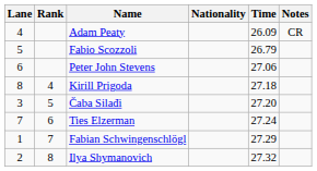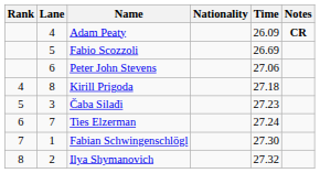columns swapped: Rank <-> Lane
Adam Peaty | Notes: normal -> bold
Fabio Scozzoli | Time: 26.79 -> 26.69
Čaba Silađi | Time: 27.20 -> 27.23
Fabian Schwingenschlögl | Time: 27.29 -> 27.30
